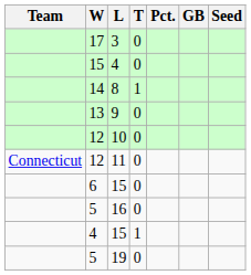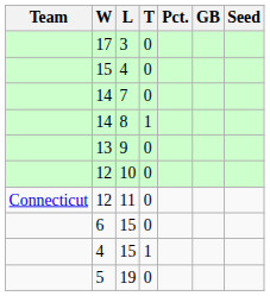+ row: 14 | 7 | 0
- row: 5 | 16 | 0
